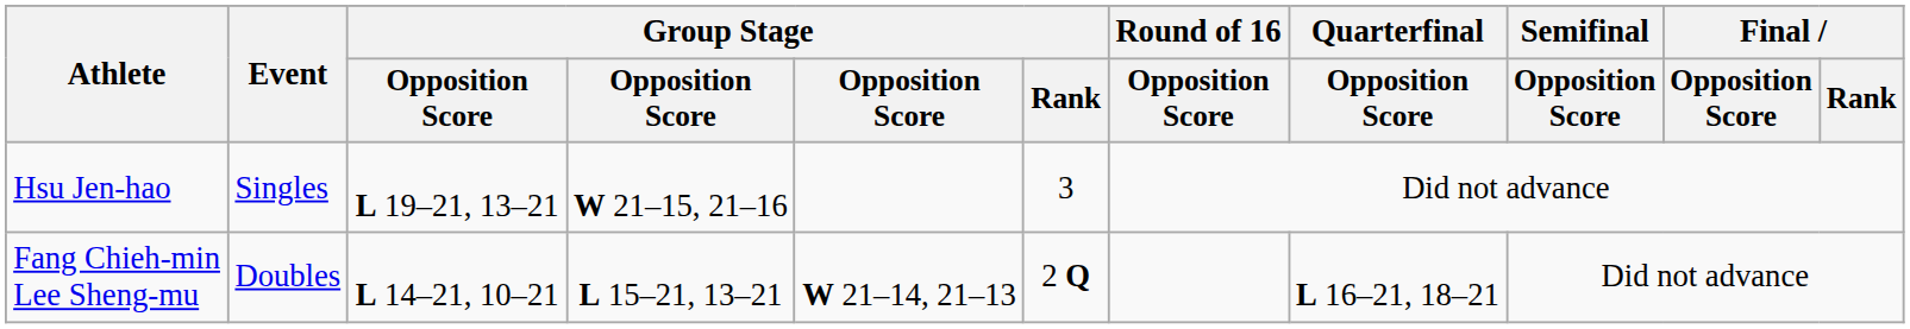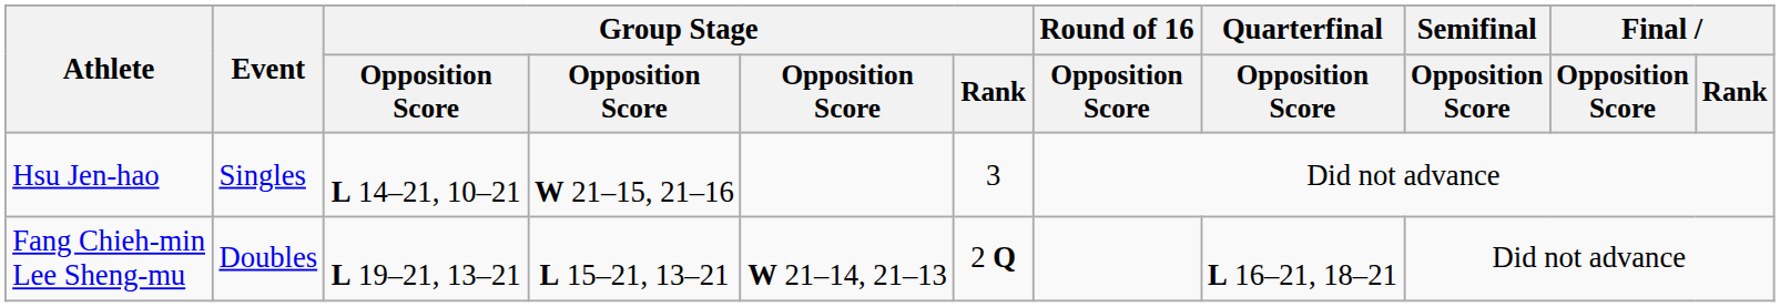Hsu Jen-hao | column 3: L 19–21, 13–21 -> L 14–21, 10–21
Fang Chieh-min Lee Sheng-mu | column 3: L 14–21, 10–21 -> L 19–21, 13–21
